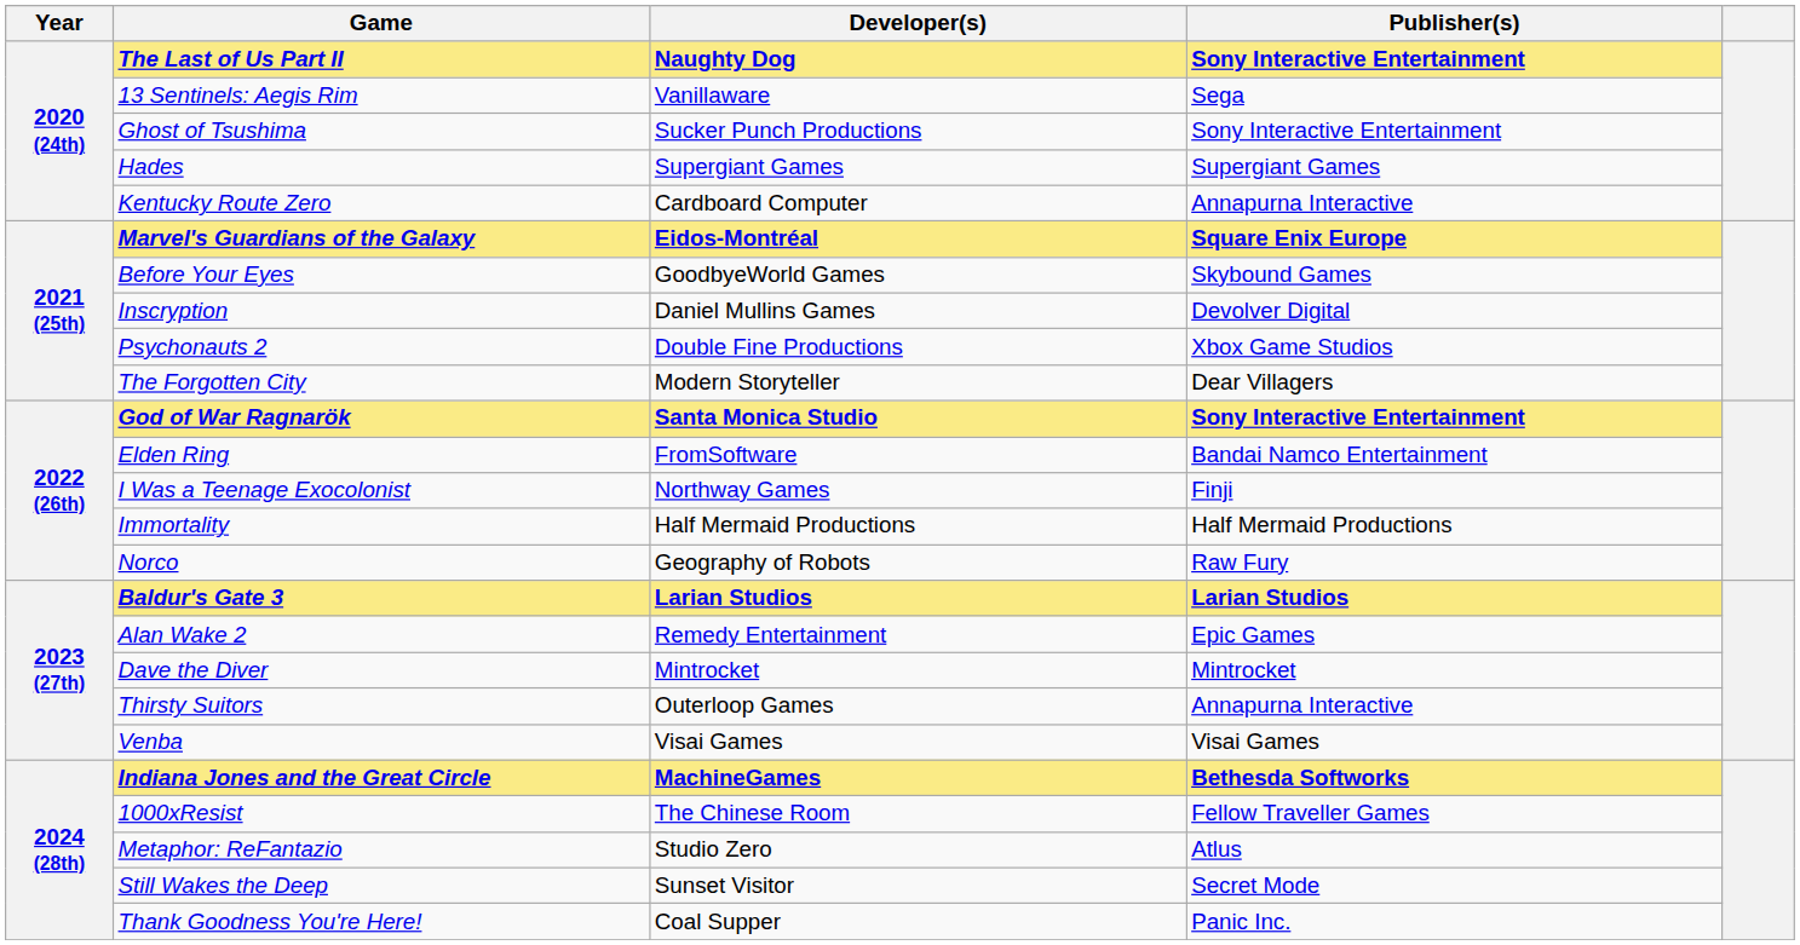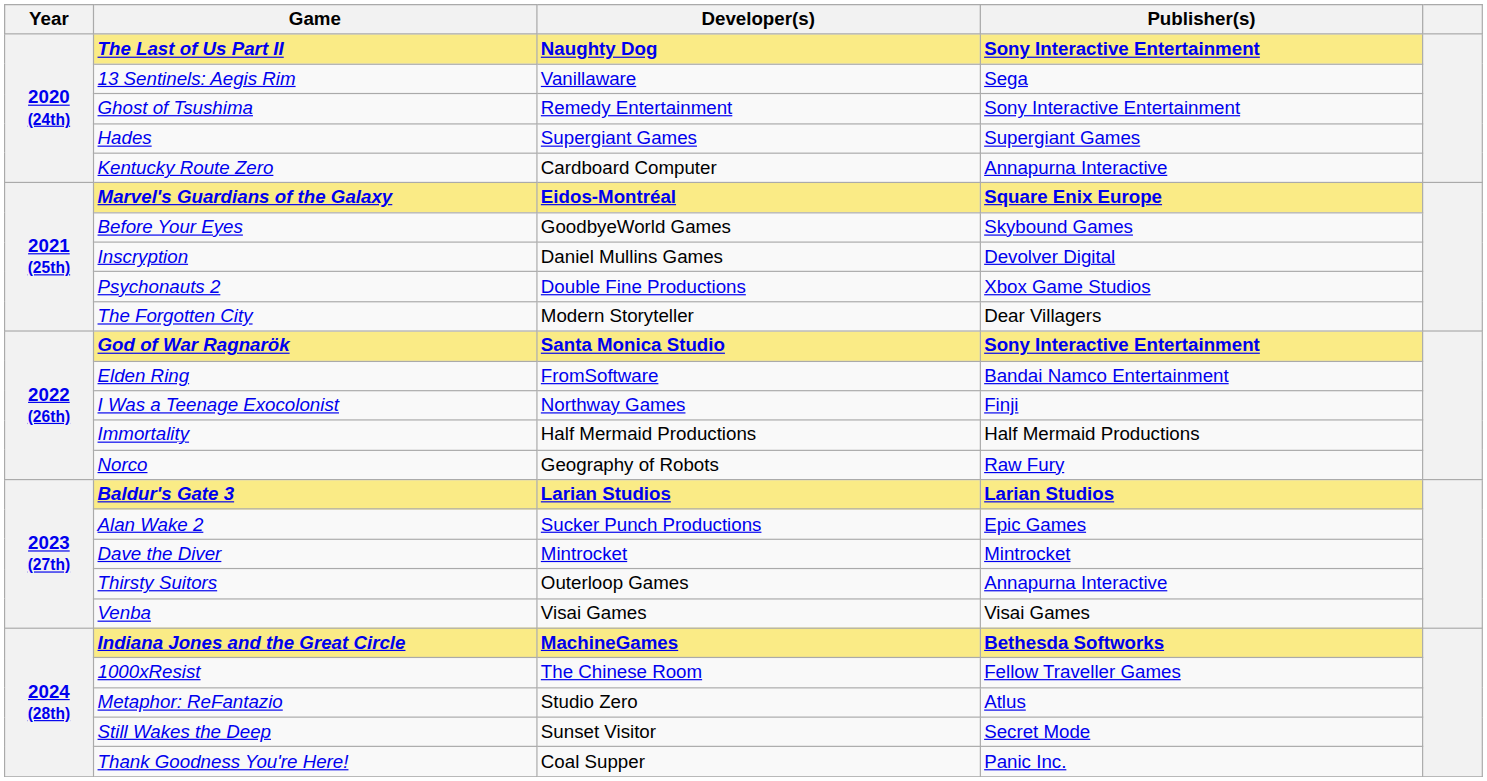Ghost of Tsushima | Developer(s): Sucker Punch Productions -> Remedy Entertainment
Alan Wake 2 | Developer(s): Remedy Entertainment -> Sucker Punch Productions
